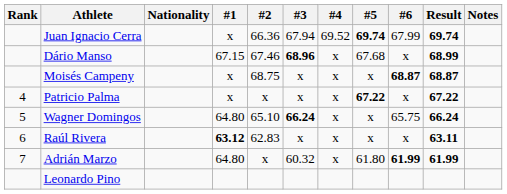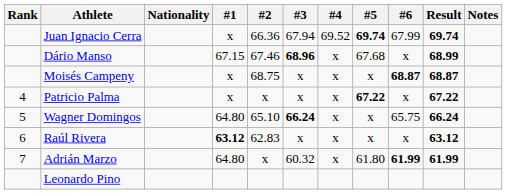Raúl Rivera | Result: 63.11 -> 63.12
